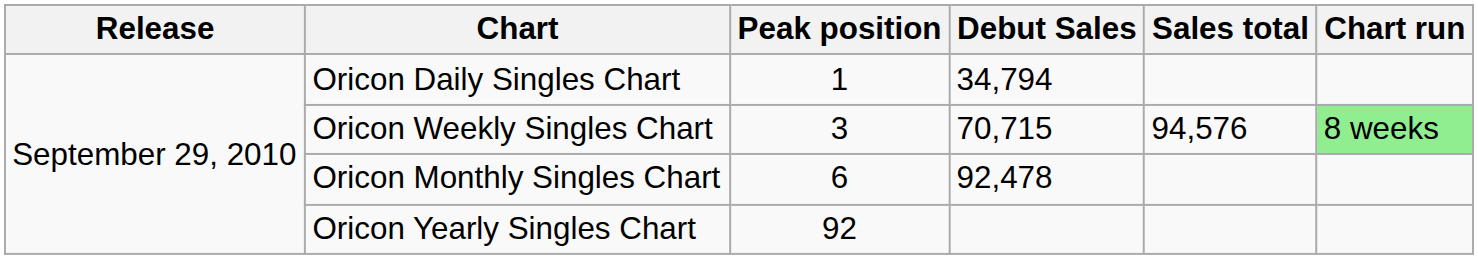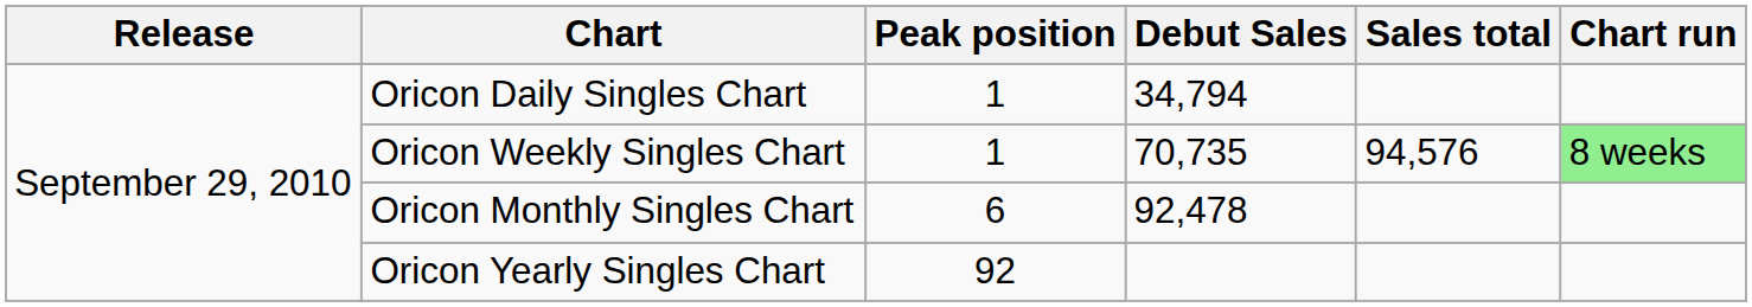Oricon Weekly Singles Chart | Peak position: 3 -> 1
Oricon Weekly Singles Chart | Debut Sales: 70,715 -> 70,735
